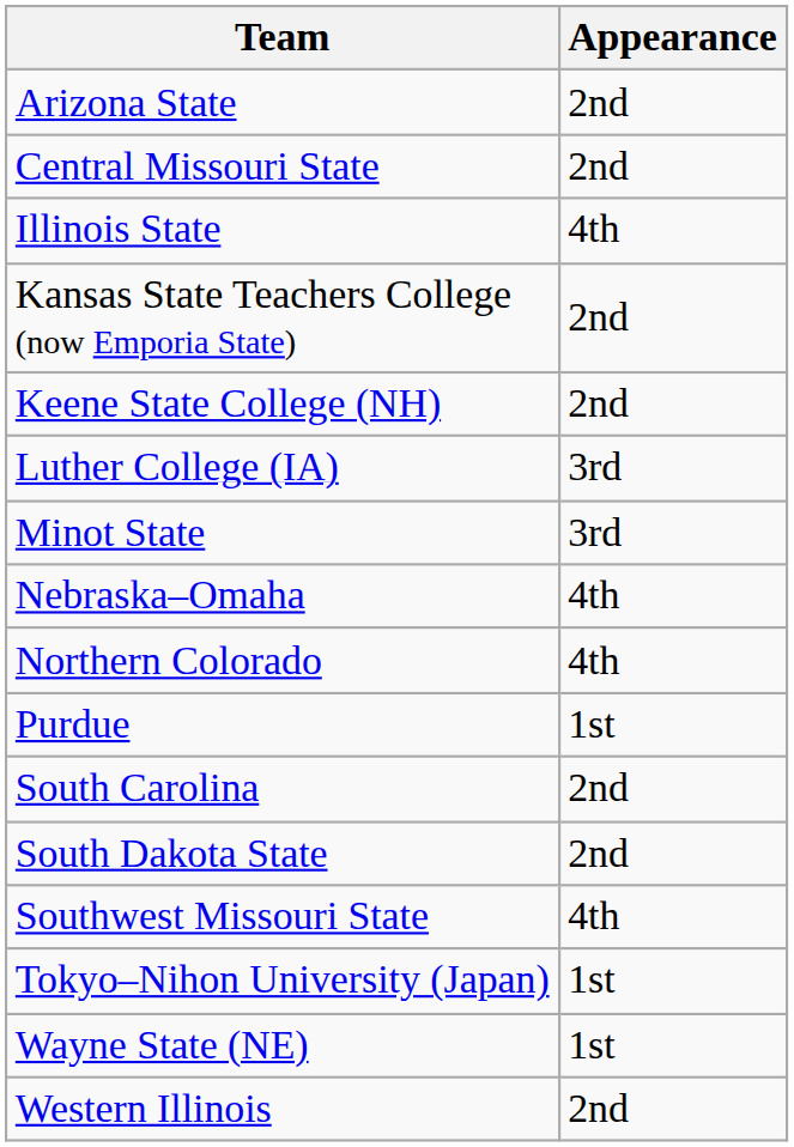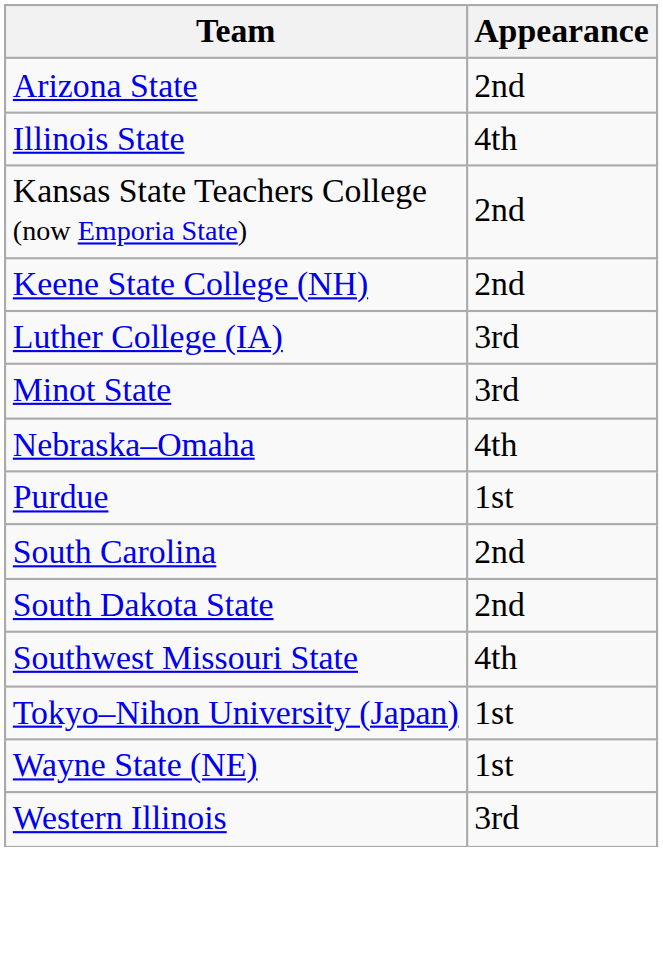- row: Central Missouri State | 2nd
- row: Northern Colorado | 4th
Western Illinois | Appearance: 2nd -> 3rd
